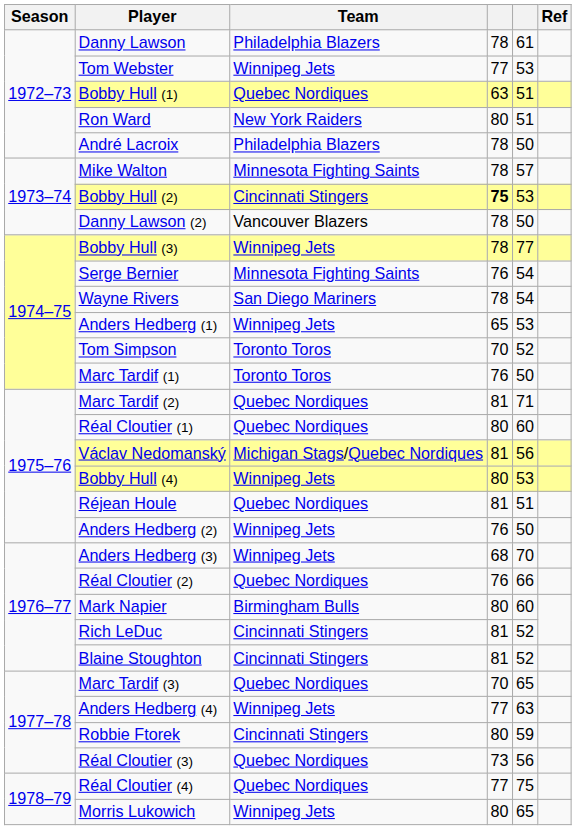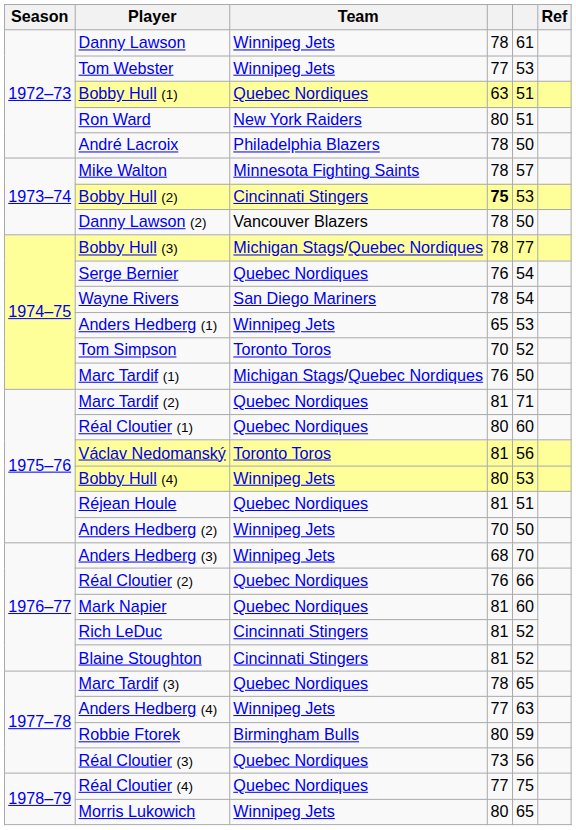Danny Lawson | Team: Philadelphia Blazers -> Winnipeg Jets
Bobby Hull (3) | Team: Winnipeg Jets -> Michigan Stags/Quebec Nordiques
Serge Bernier | Team: Minnesota Fighting Saints -> Quebec Nordiques
Marc Tardif (1) | Team: Toronto Toros -> Michigan Stags/Quebec Nordiques
Václav Nedomanský | Team: Michigan Stags/Quebec Nordiques -> Toronto Toros
Anders Hedberg (2) | column 4: 76 -> 70
Mark Napier | Team: Birmingham Bulls -> Quebec Nordiques
Mark Napier | column 4: 80 -> 81
Marc Tardif (3) | column 4: 70 -> 78
Robbie Ftorek | Team: Cincinnati Stingers -> Birmingham Bulls
